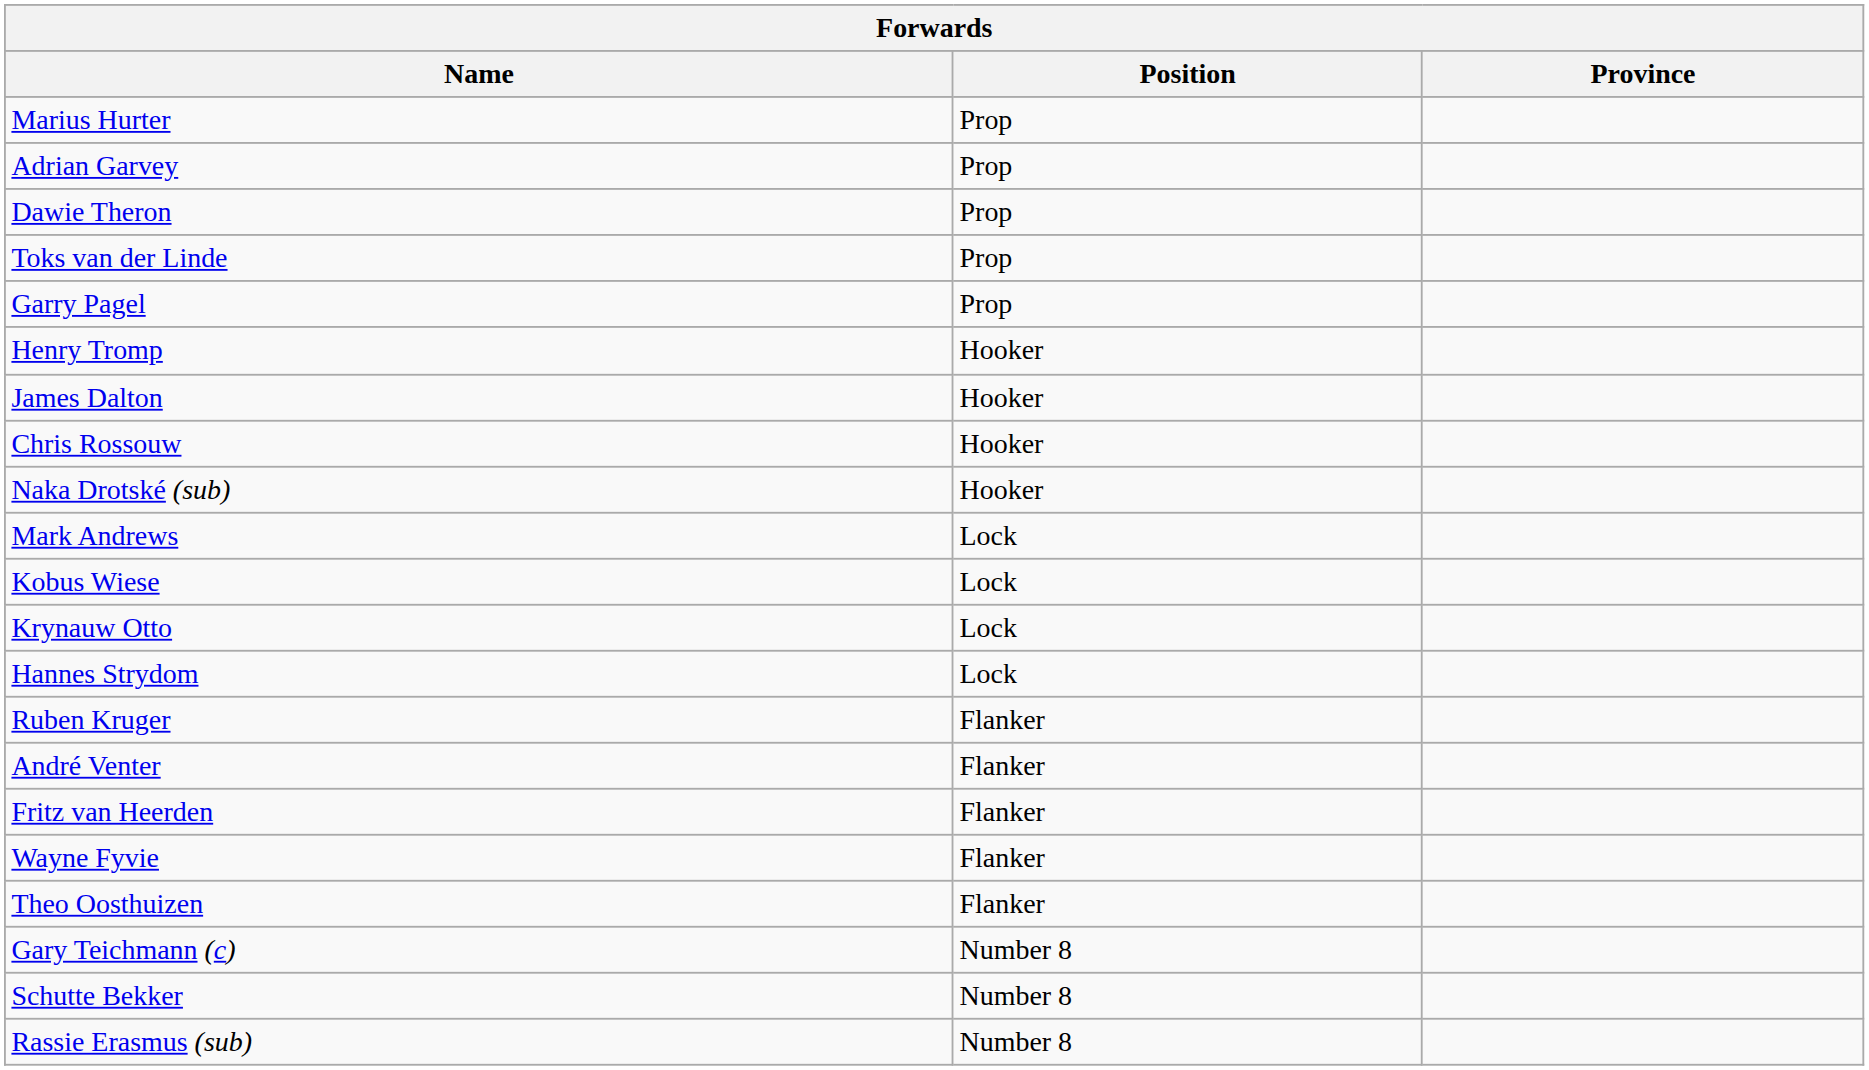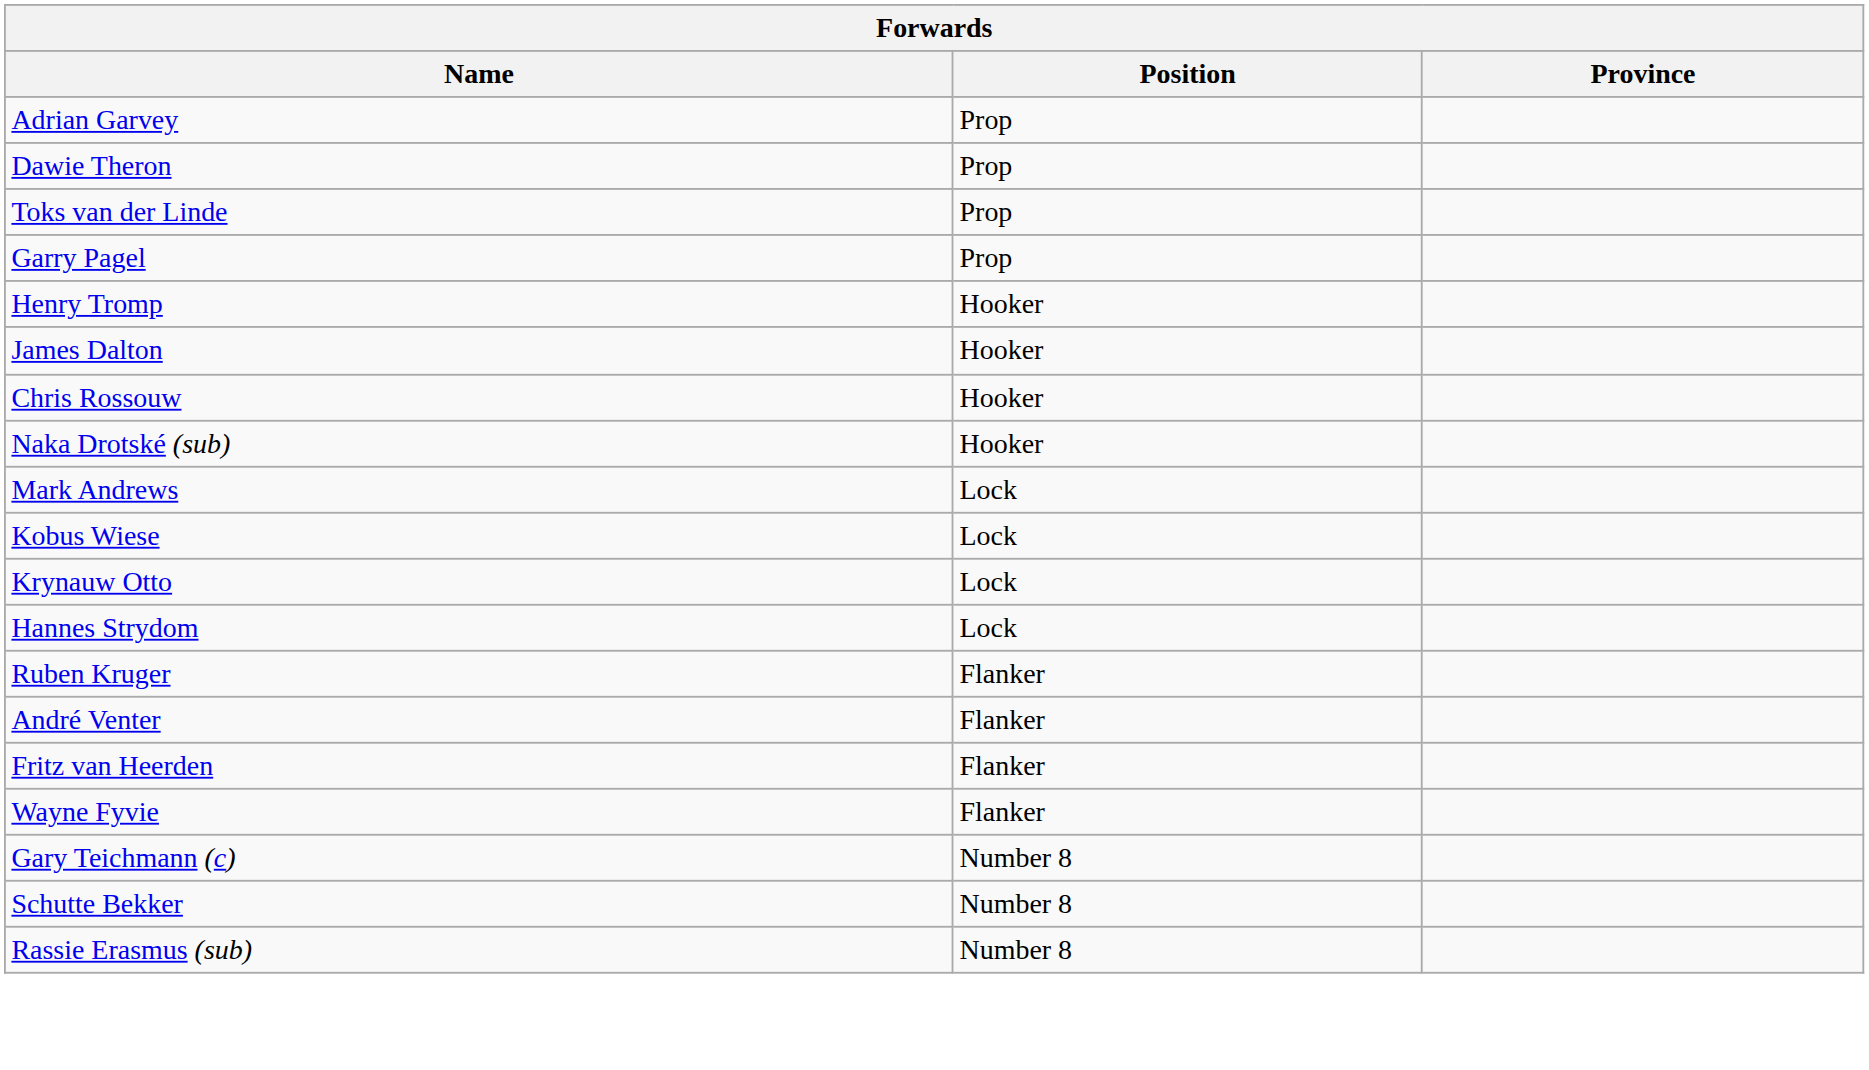- row: Marius Hurter | Prop
- row: Theo Oosthuizen | Flanker
